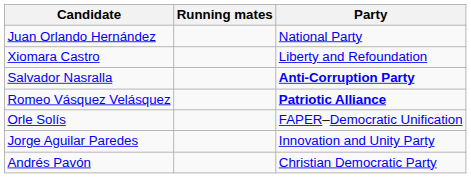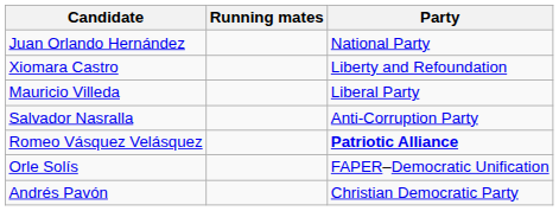+ row: Mauricio Villeda | Liberal Party
Salvador Nasralla | Party: bold -> normal
- row: Jorge Aguilar Paredes | Innovation and Unity Party
